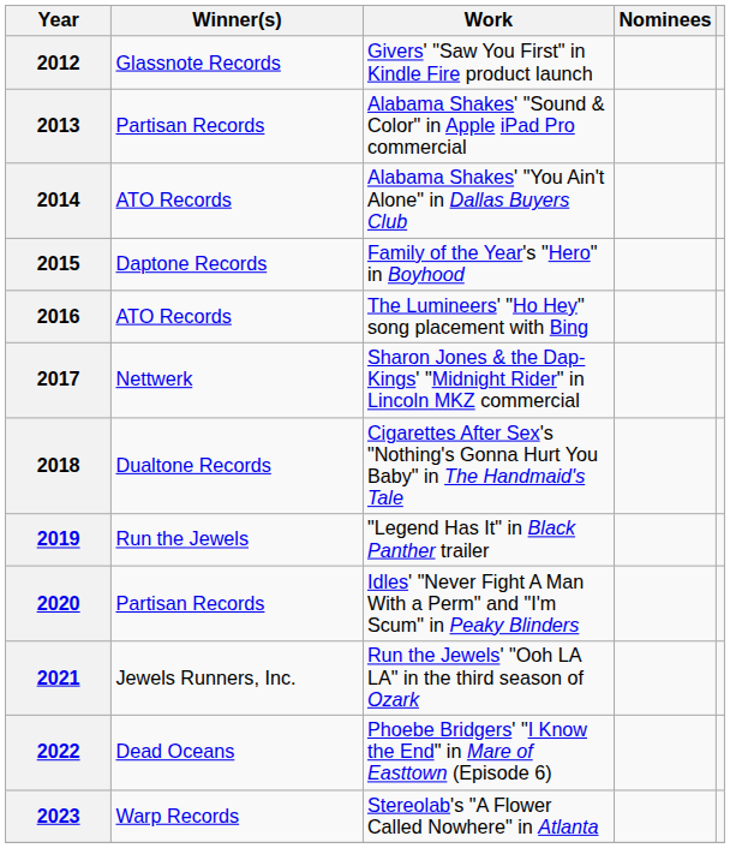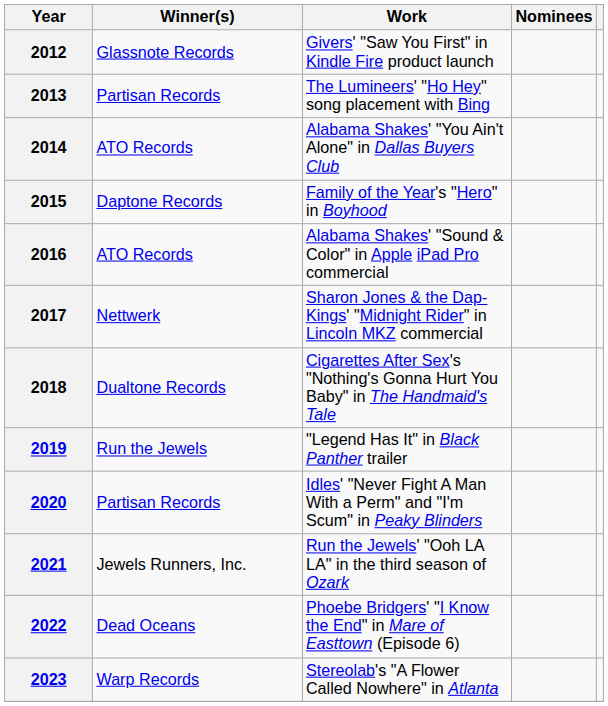2013 | Work: Alabama Shakes' "Sound & Color" in Apple iPad Pro commercial -> The Lumineers' "Ho Hey" song placement with Bing
2016 | Work: The Lumineers' "Ho Hey" song placement with Bing -> Alabama Shakes' "Sound & Color" in Apple iPad Pro commercial
